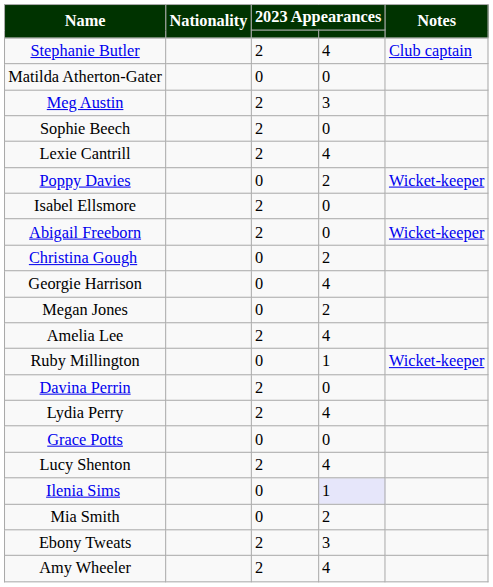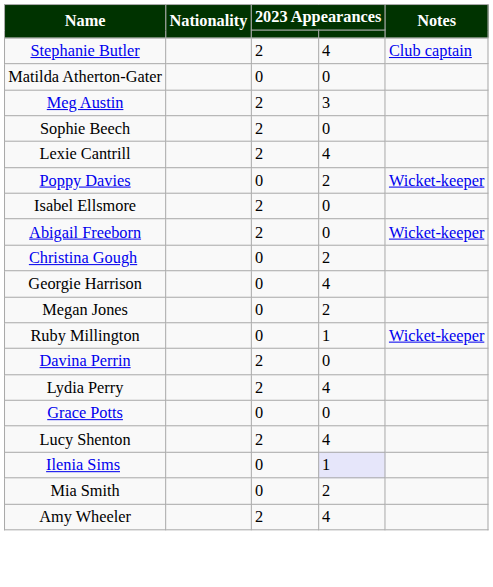- row: Amelia Lee | 2 | 4
- row: Ebony Tweats | 2 | 3
